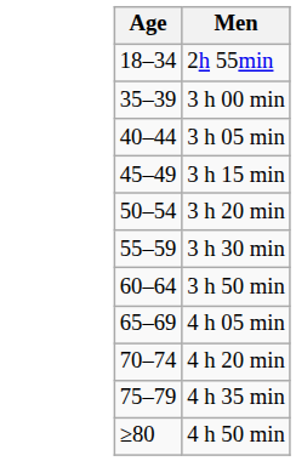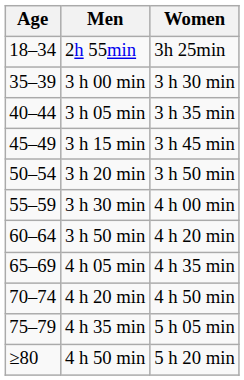+ column: Women | 3h 25min | 3 h 30 min | 3 h 35 min | 3 h 45 min | 3 h 50 min | 4 h 00 min | 4 h 20 min | 4 h 35 min | 4 h 50 min | 5 h 05 min | 5 h 20 min
